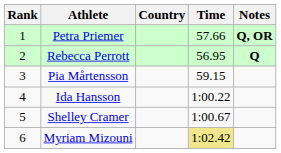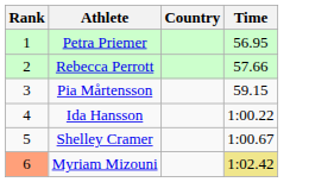- column: Notes | Q, OR | Q
Petra Priemer | Time: 57.66 -> 56.95
Rebecca Perrott | Time: 56.95 -> 57.66
Myriam Mizouni | Rank: no background -> lightsalmon background
